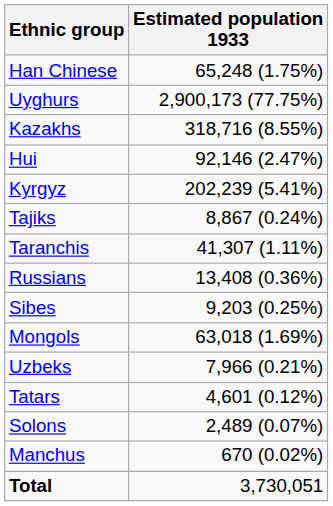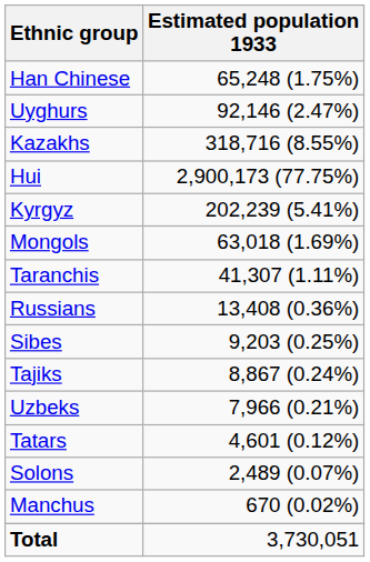Uyghurs | Estimated population 1933: 2,900,173 (77.75%) -> 92,146 (2.47%)
Hui | Estimated population 1933: 92,146 (2.47%) -> 2,900,173 (77.75%)
rows swapped: Mongols <-> Tajiks
